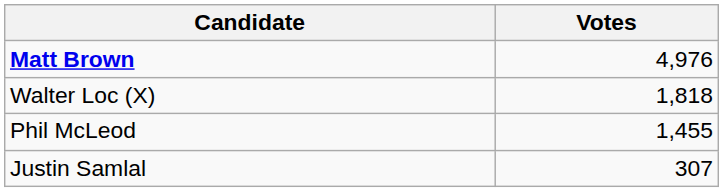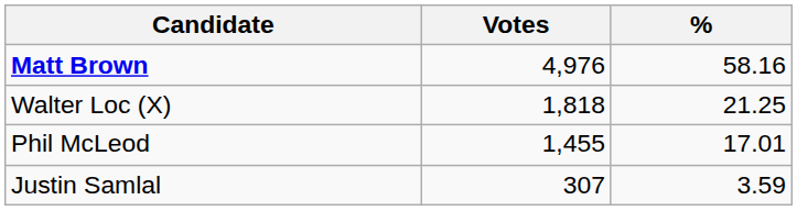+ column: % | 58.16 | 21.25 | 17.01 | 3.59
